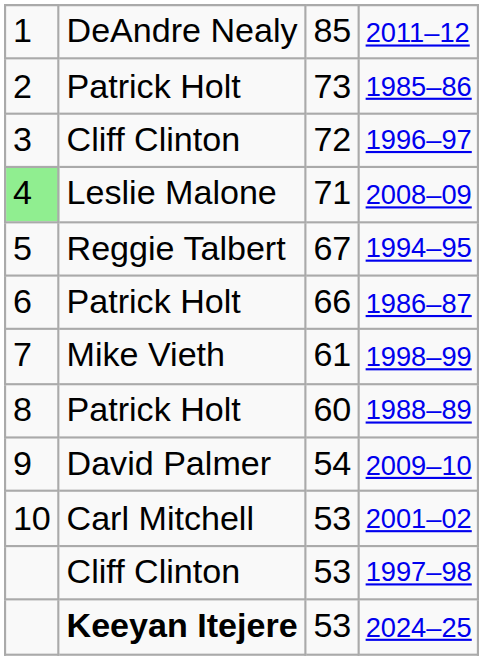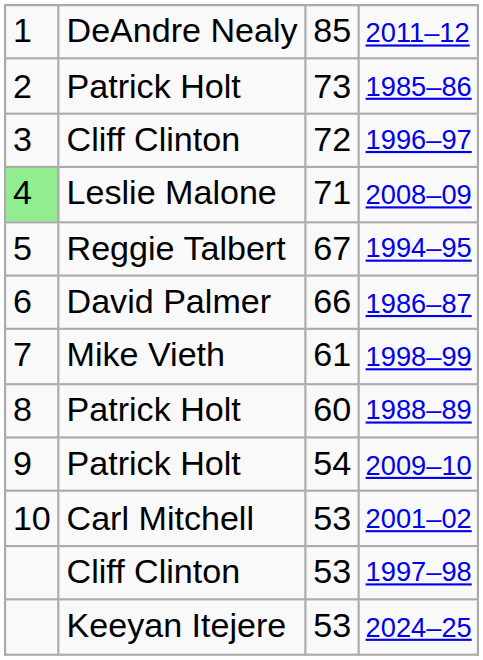1986–87 | column 2: Patrick Holt -> David Palmer
2009–10 | column 2: David Palmer -> Patrick Holt
2024–25 | column 2: bold -> normal
